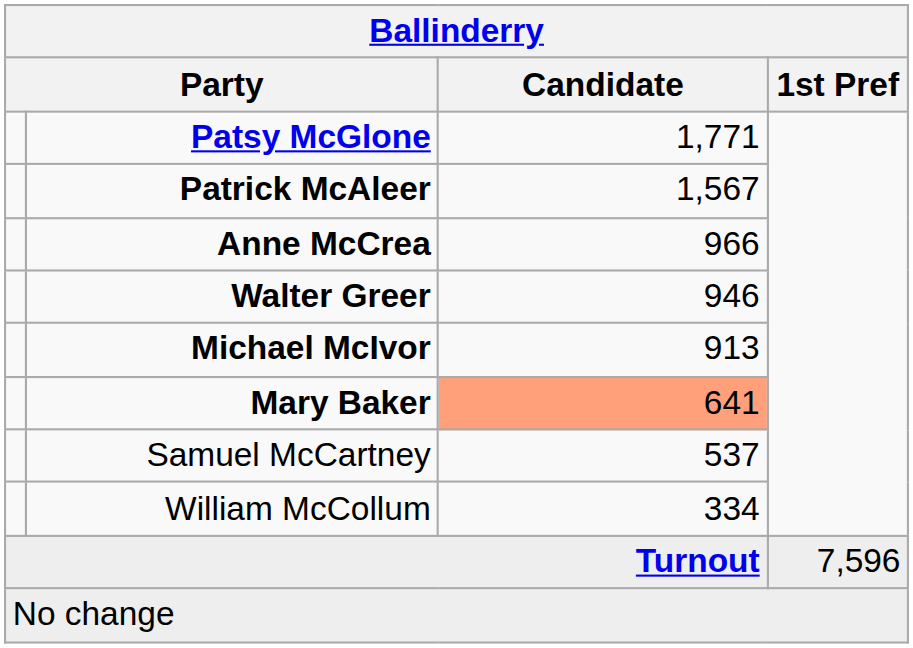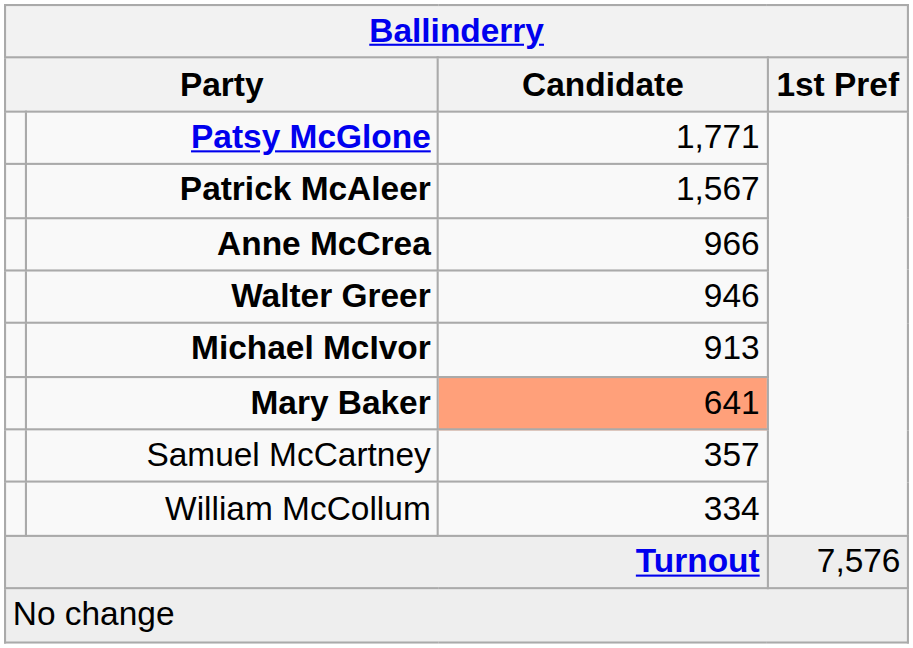Samuel McCartney | Candidate: 537 -> 357
Turnout | 1st Pref: 7,596 -> 7,576
